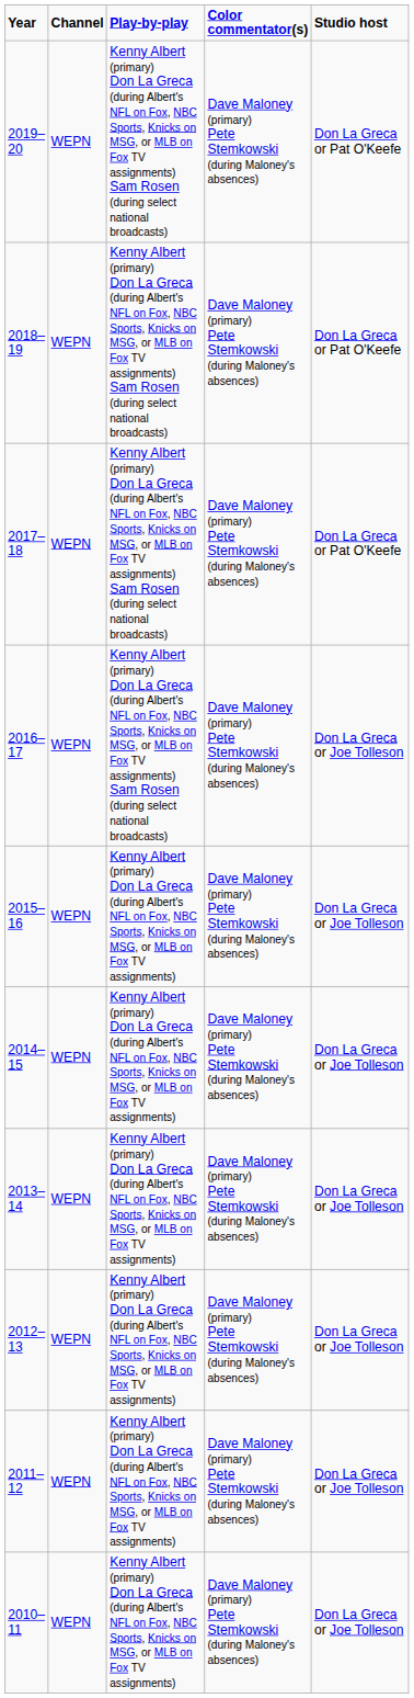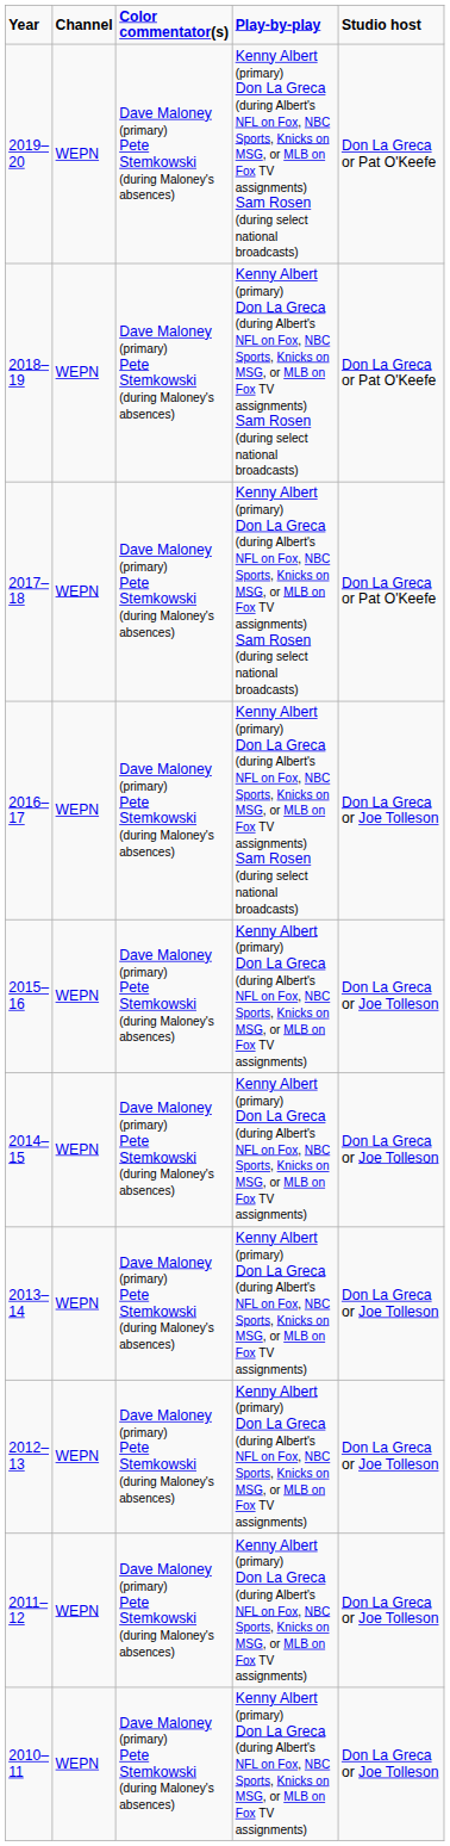columns swapped: Play-by-play <-> Color commentator(s)
